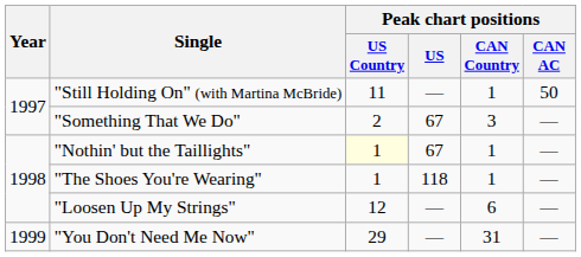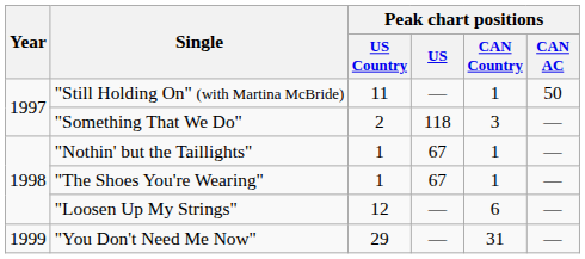"Something That We Do" | Peak chart positions / US: 67 -> 118
"Nothin' but the Taillights" | Peak chart positions / US Country: lightyellow background -> no background
"The Shoes You're Wearing" | Peak chart positions / US: 118 -> 67
